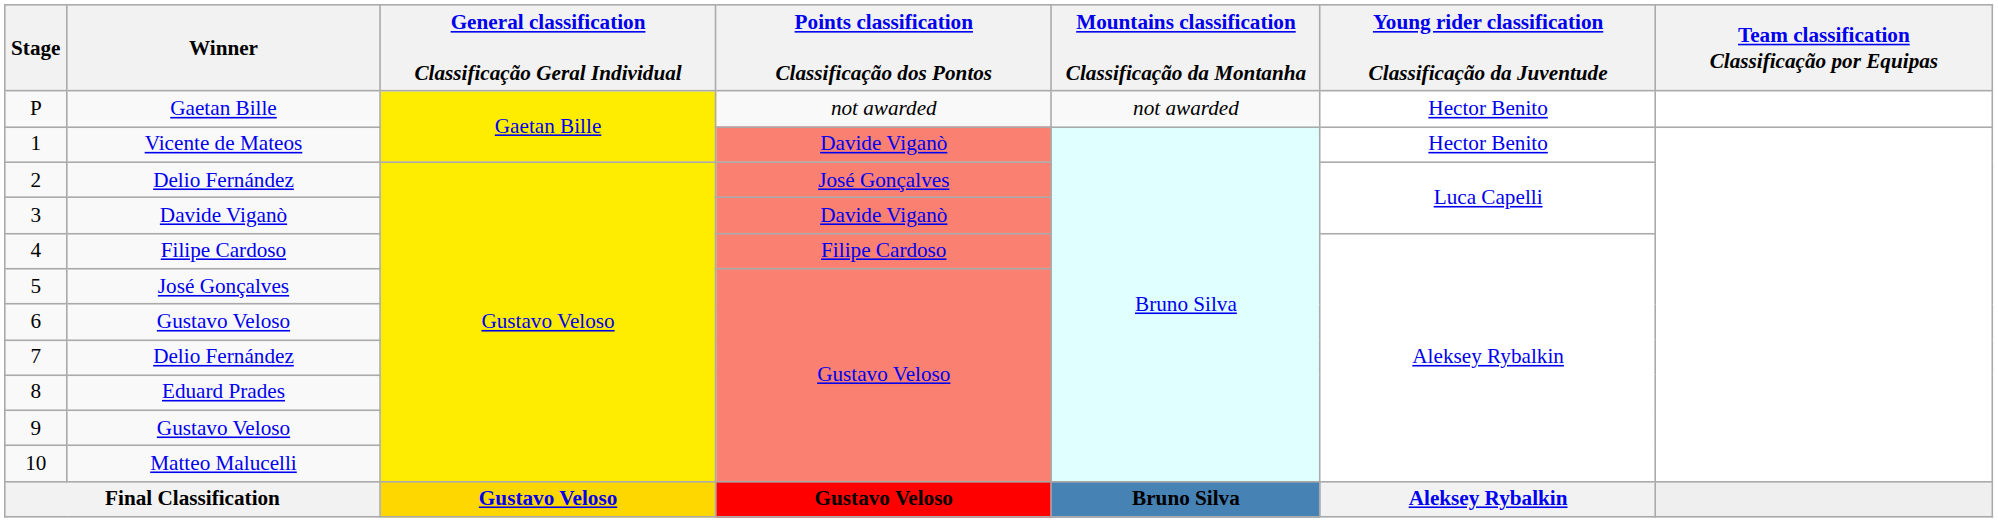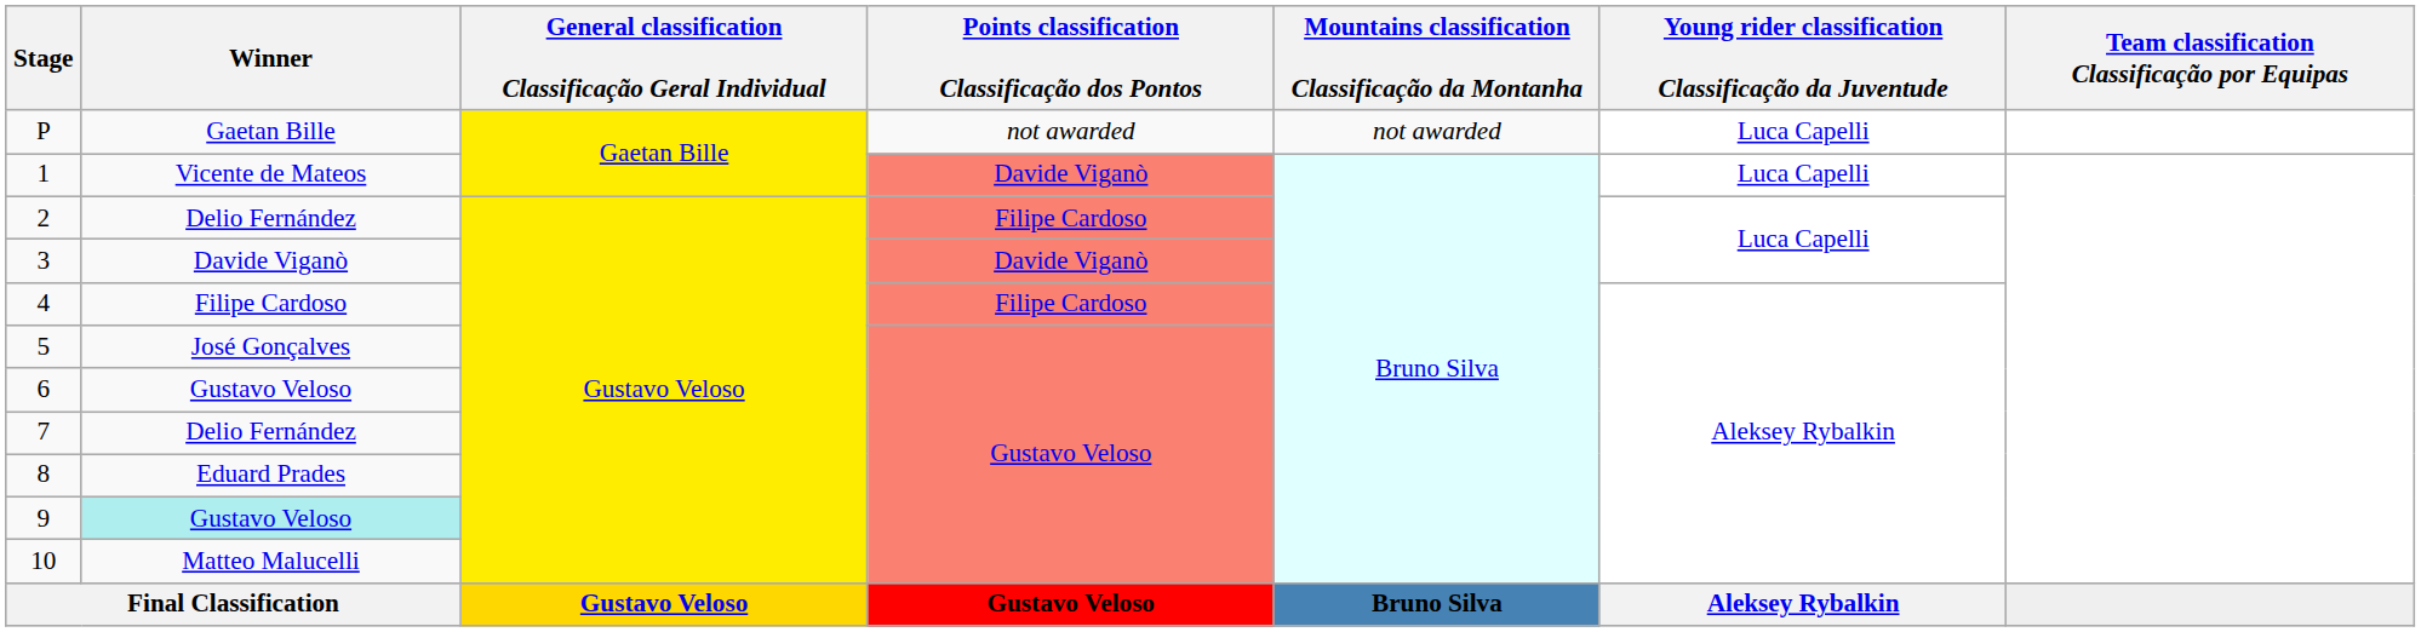P | Young rider classification Classificação da Juventude: Hector Benito -> Luca Capelli
1 | Young rider classification Classificação da Juventude: Hector Benito -> Luca Capelli
2 | Points classification Classificação dos Pontos: José Gonçalves -> Filipe Cardoso
9 | Winner: no background -> paleturquoise background
